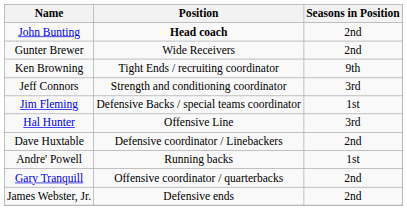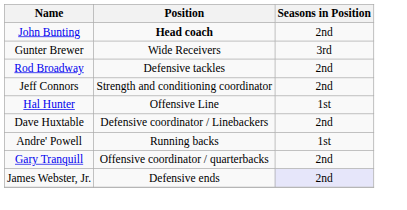Gunter Brewer | Seasons in Position: 2nd -> 3rd
+ row: Rod Broadway | Defensive tackles | 2nd
- row: Ken Browning | Tight Ends / recruiting coordinator | 9th
Jeff Connors | Seasons in Position: 3rd -> 2nd
- row: Jim Fleming | Defensive Backs / special teams coordinator | 1st
Hal Hunter | Seasons in Position: 3rd -> 1st
James Webster, Jr. | Seasons in Position: no background -> lavender background
